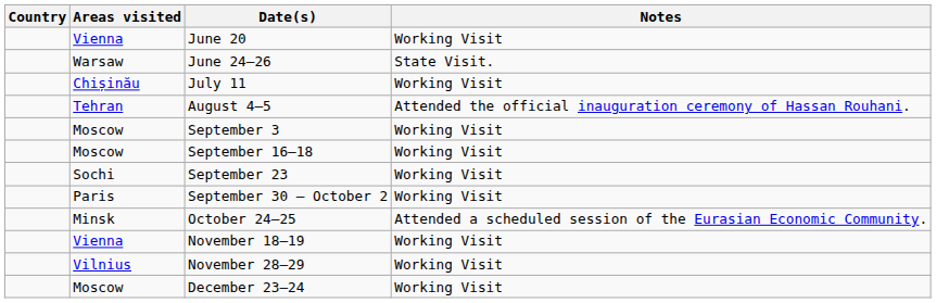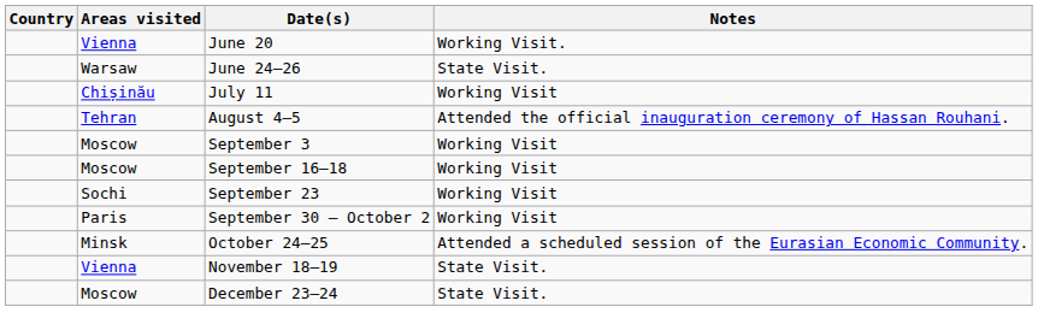June 20 | Notes: Working Visit -> Working Visit.
November 18–19 | Notes: Working Visit -> State Visit.
- row: Vilnius | November 28–29 | Working Visit
December 23–24 | Notes: Working Visit -> State Visit.
